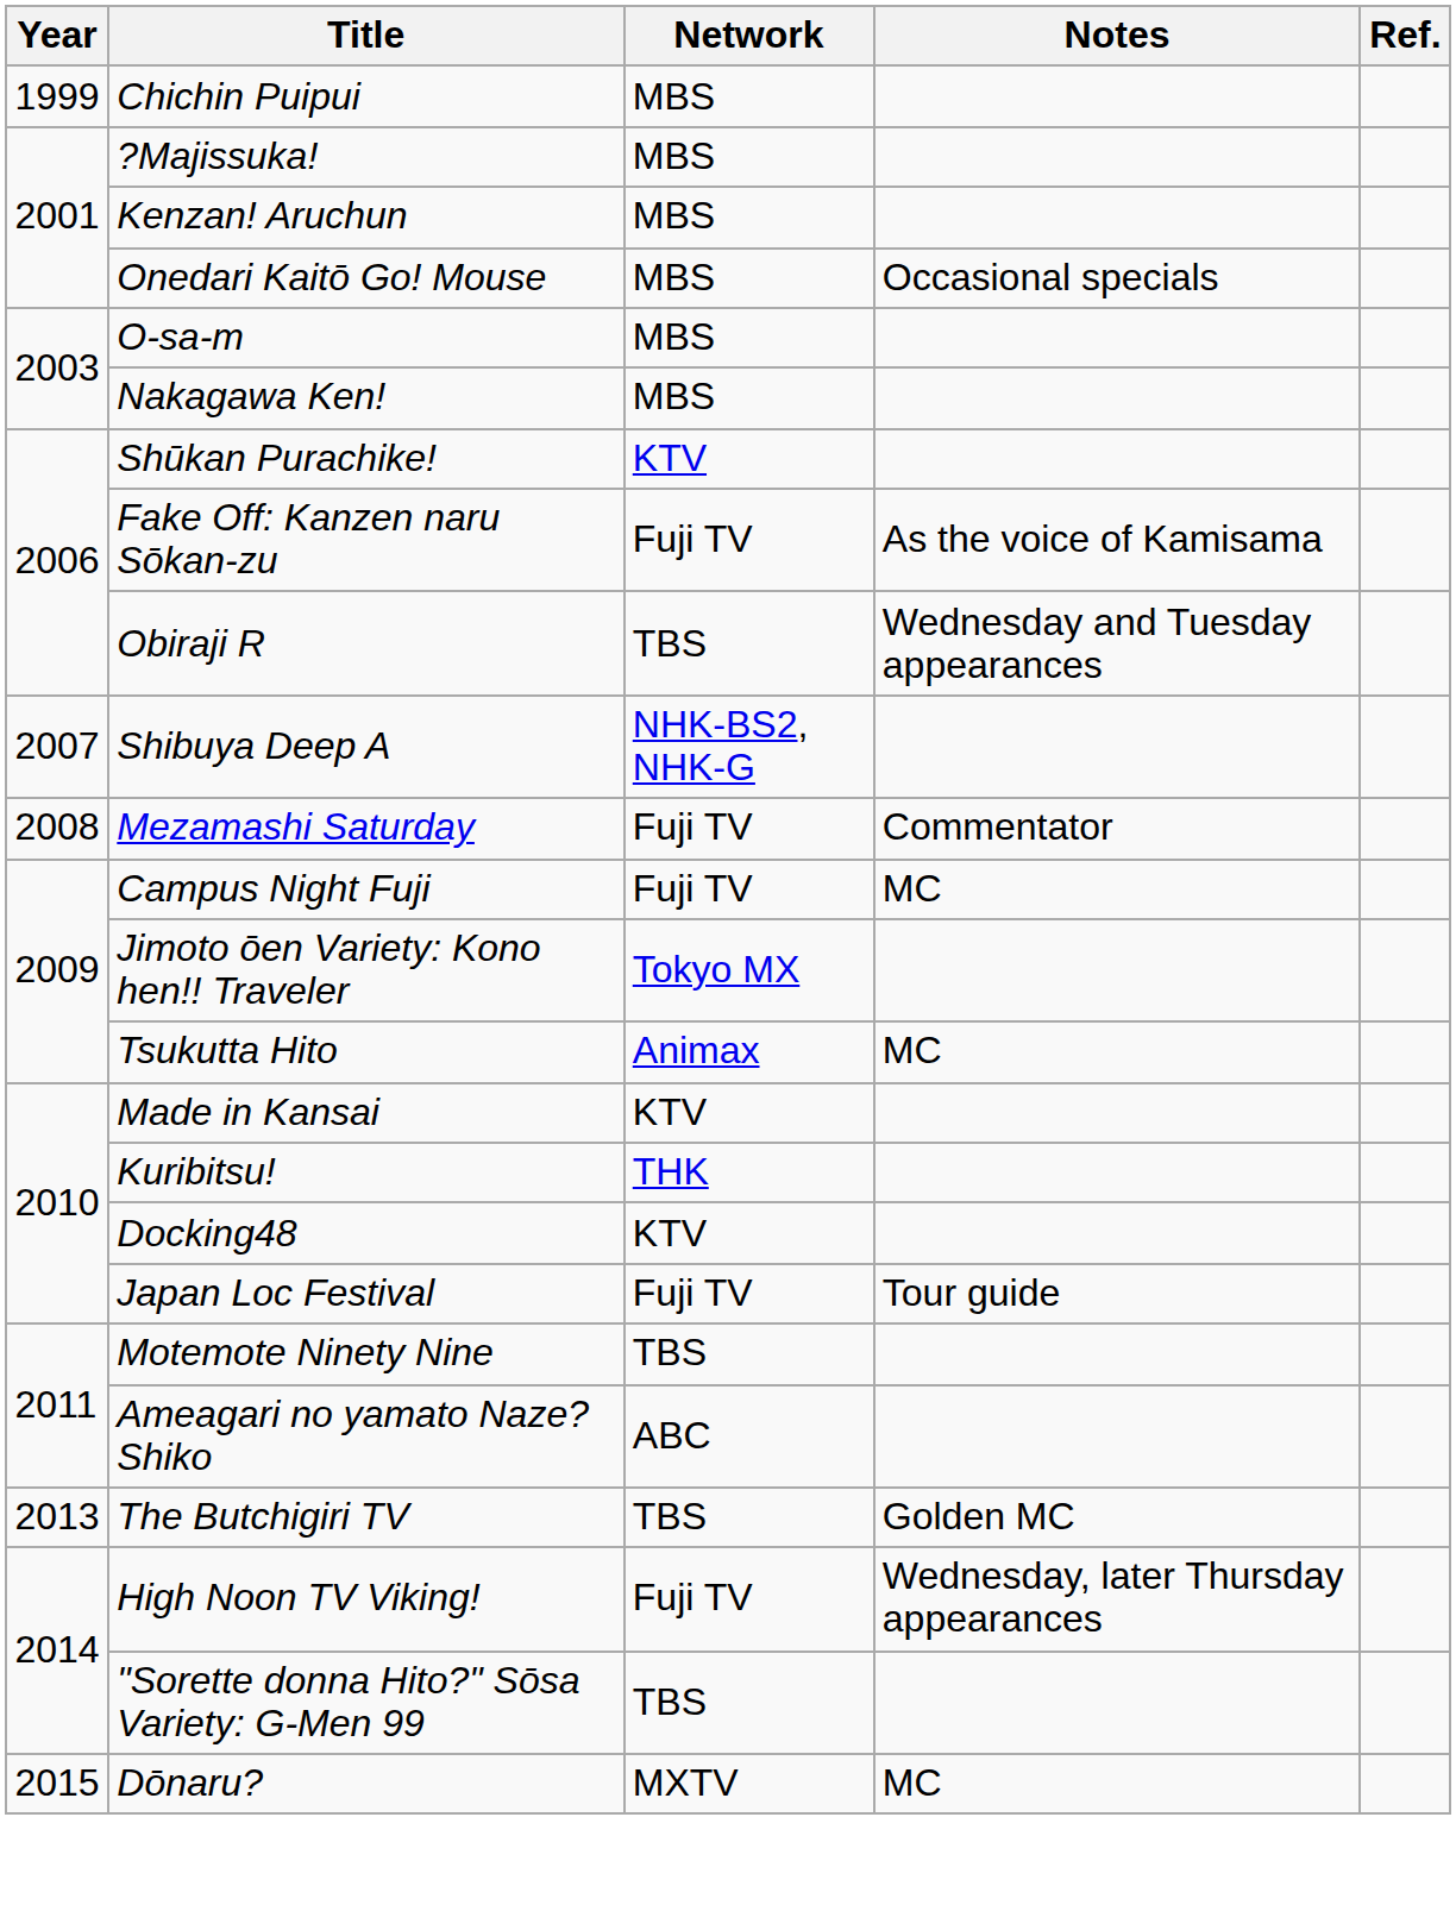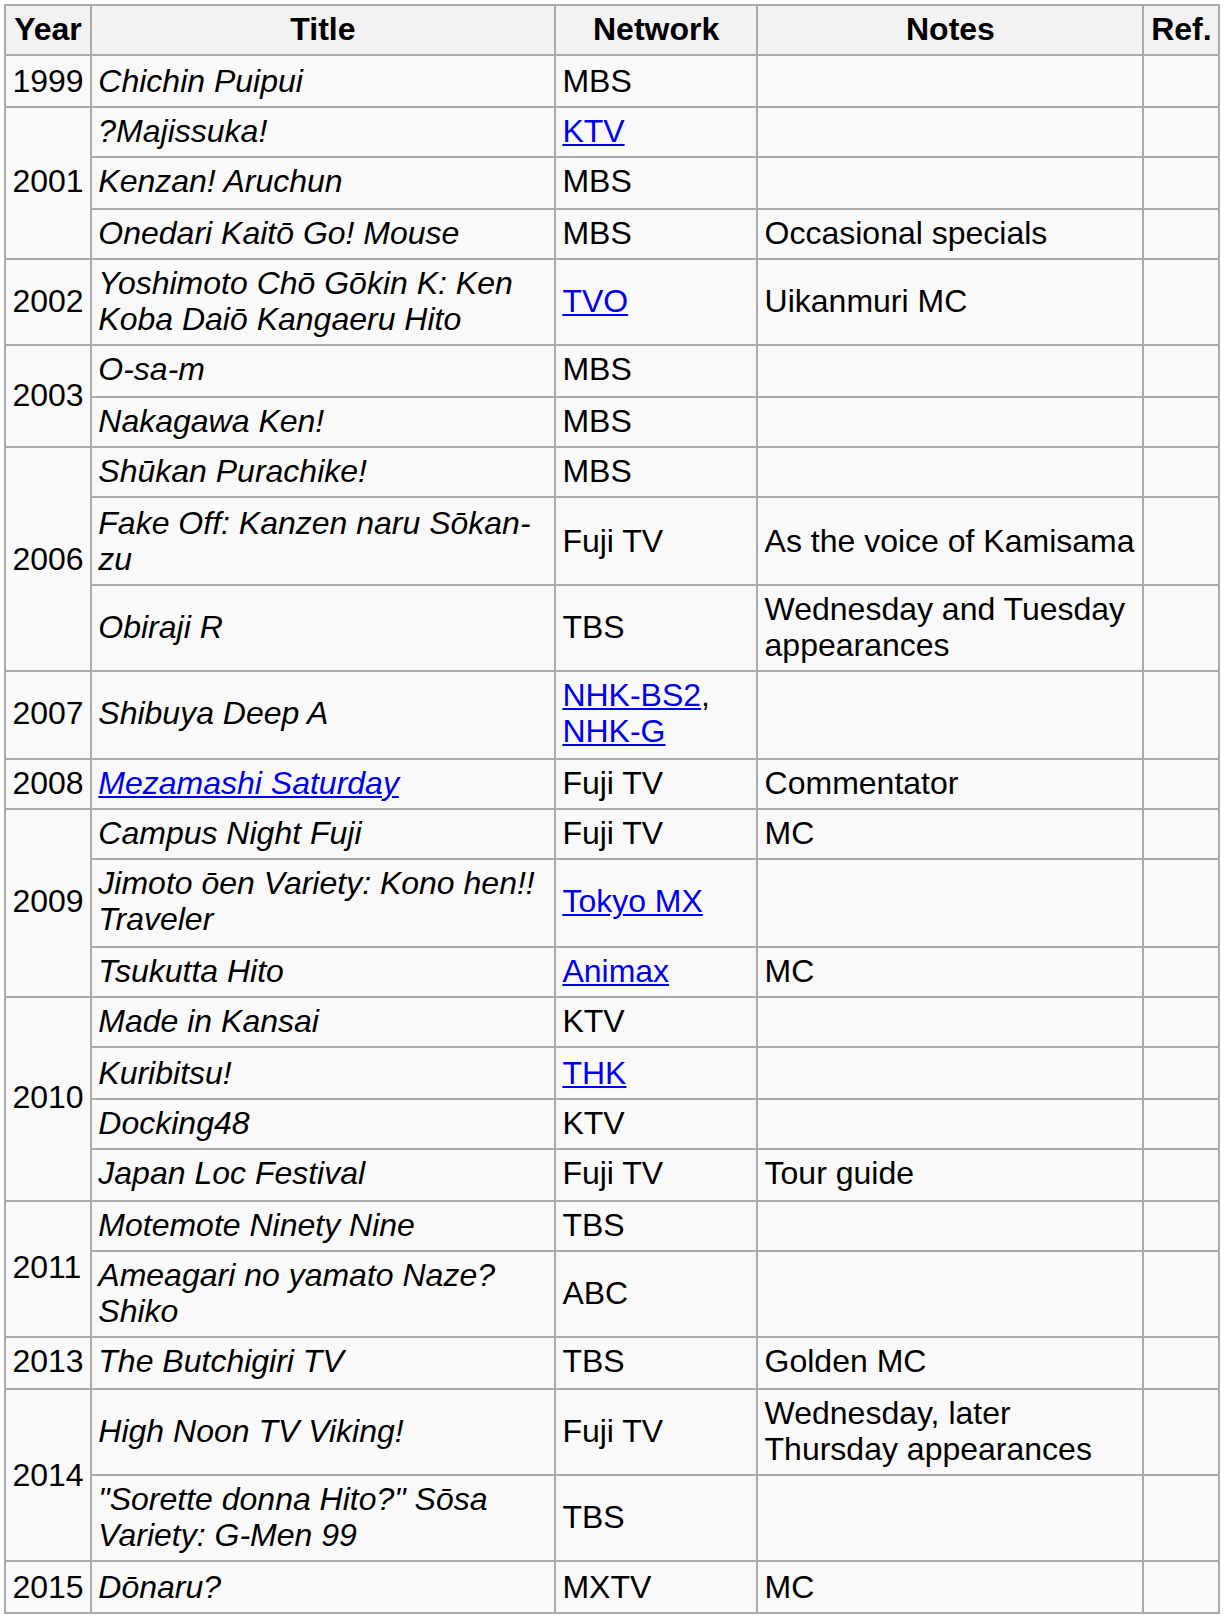?Majissuka! | Network: MBS -> KTV
+ row: 2002 | Yoshimoto Chō Gōkin K: Ken Koba Daiō Kangaeru Hito | TVO | Uikanmuri MC
Shūkan Purachike! | Network: KTV -> MBS
